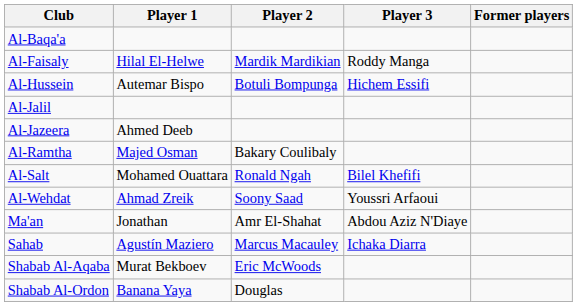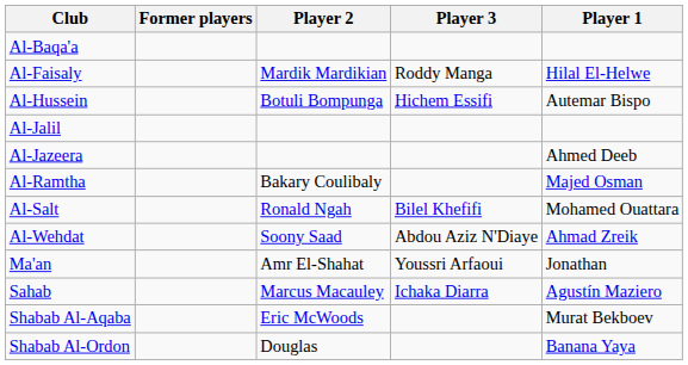columns swapped: Player 1 <-> Former players
Al-Wehdat | Player 3: Youssri Arfaoui -> Abdou Aziz N'Diaye
Ma'an | Player 3: Abdou Aziz N'Diaye -> Youssri Arfaoui
